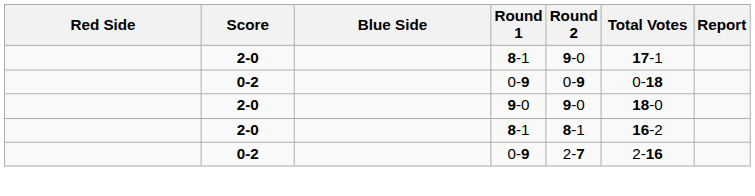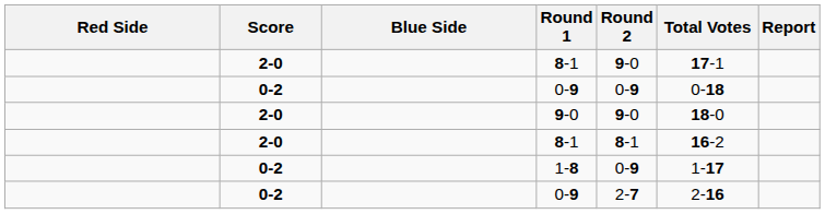+ row: 0-2 | 1-8 | 0-9 | 1-17
